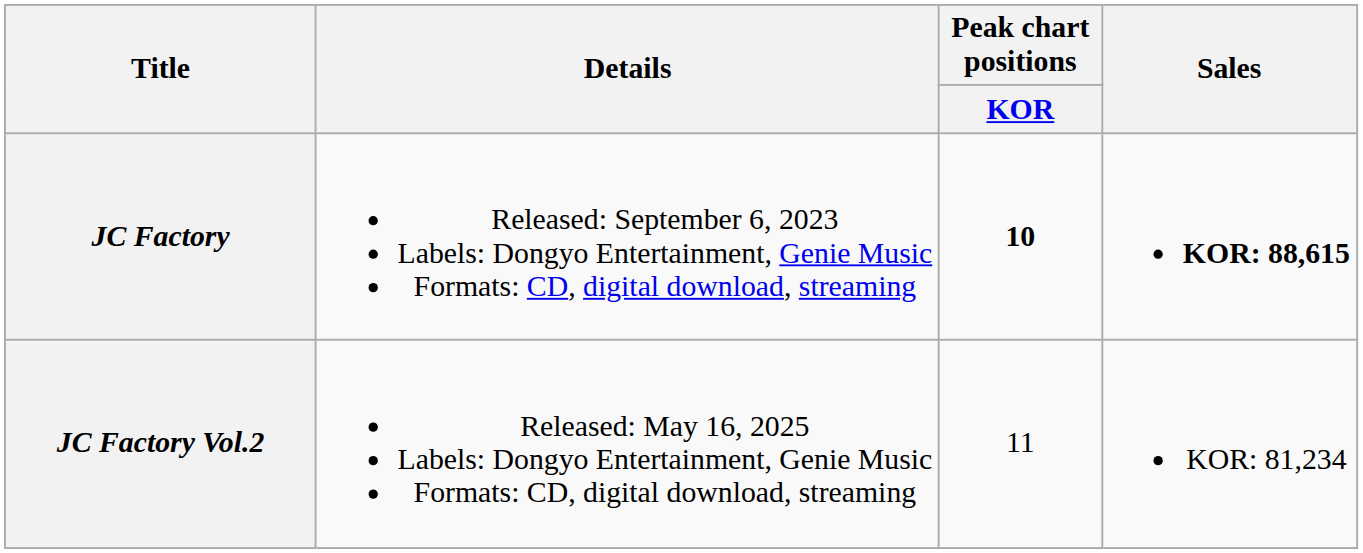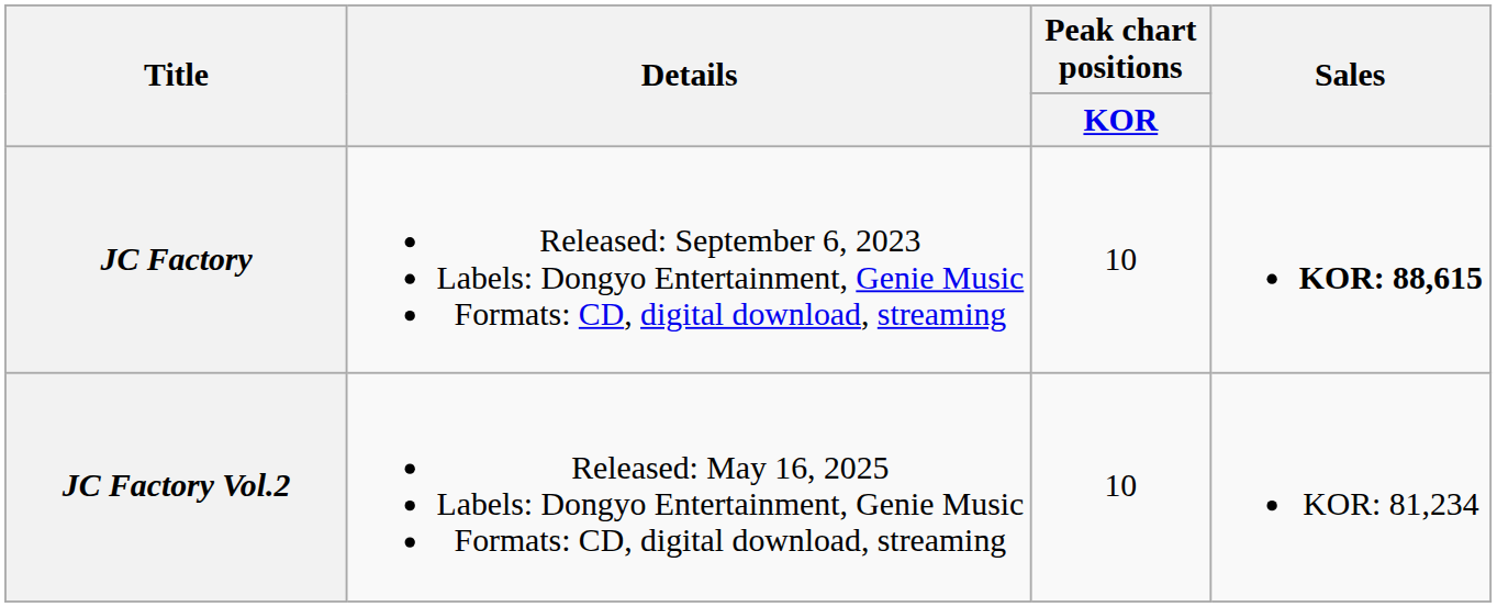JC Factory | Peak chart positions / KOR: bold -> normal
JC Factory Vol.2 | Peak chart positions / KOR: 11 -> 10
